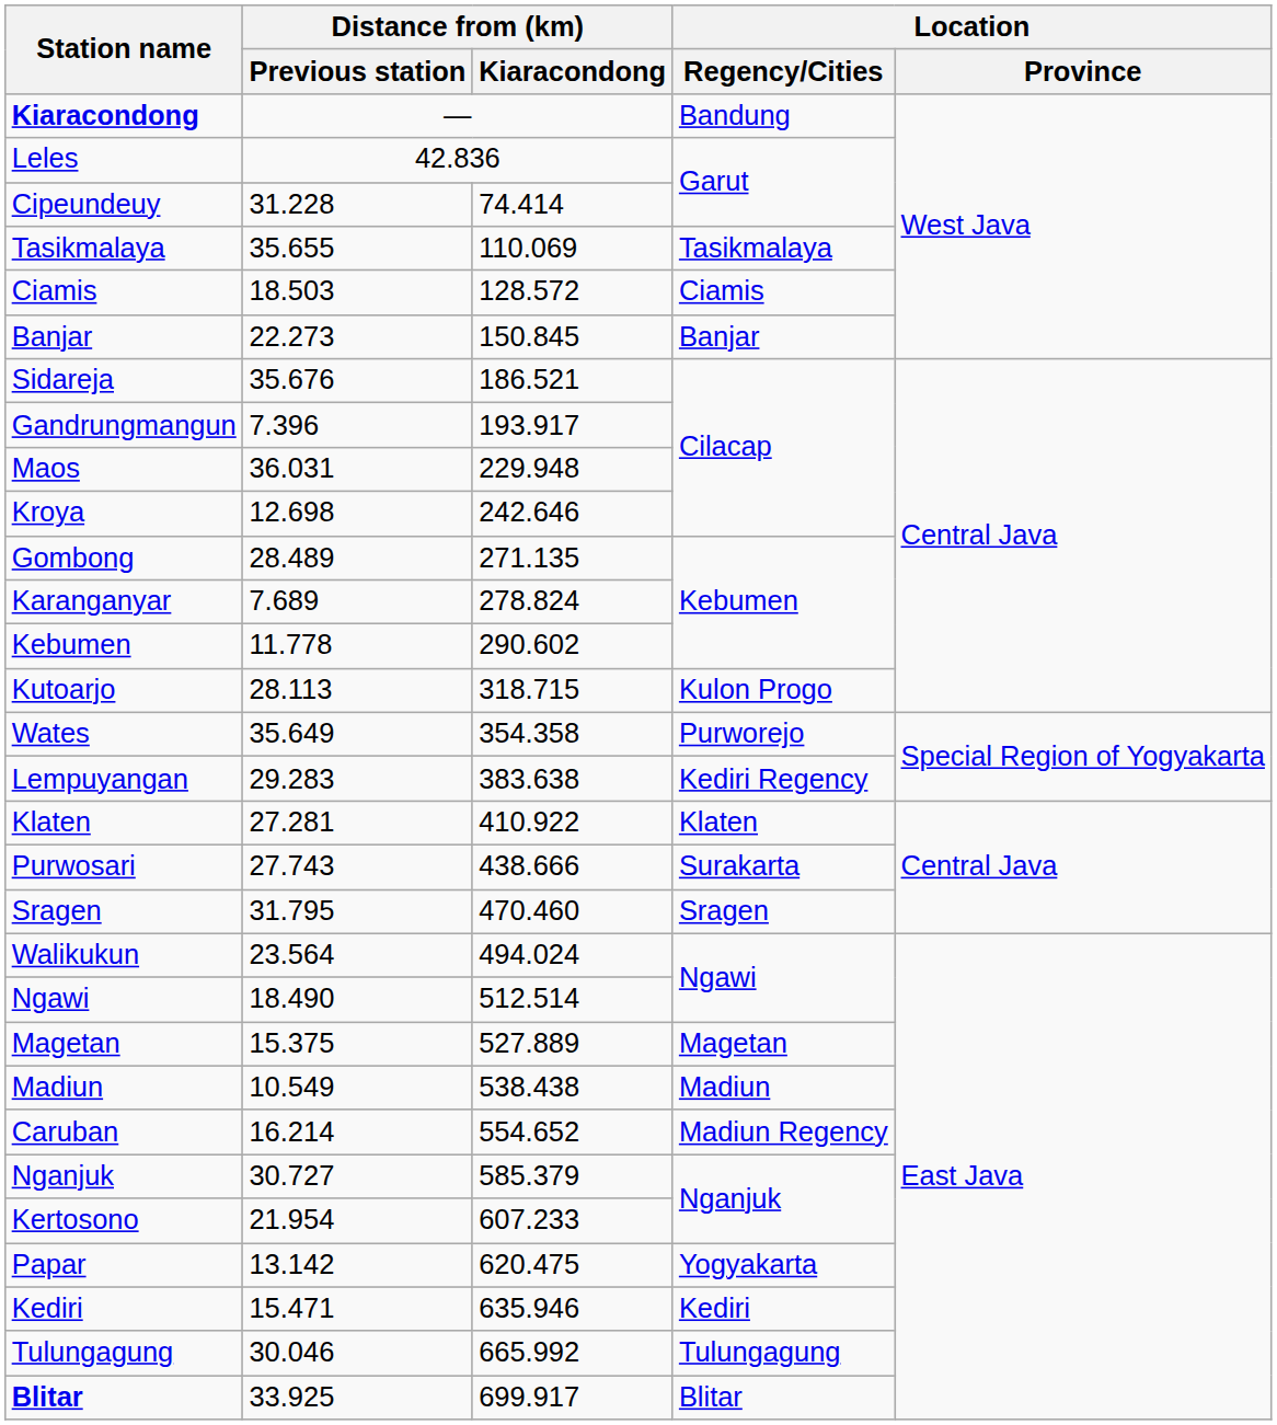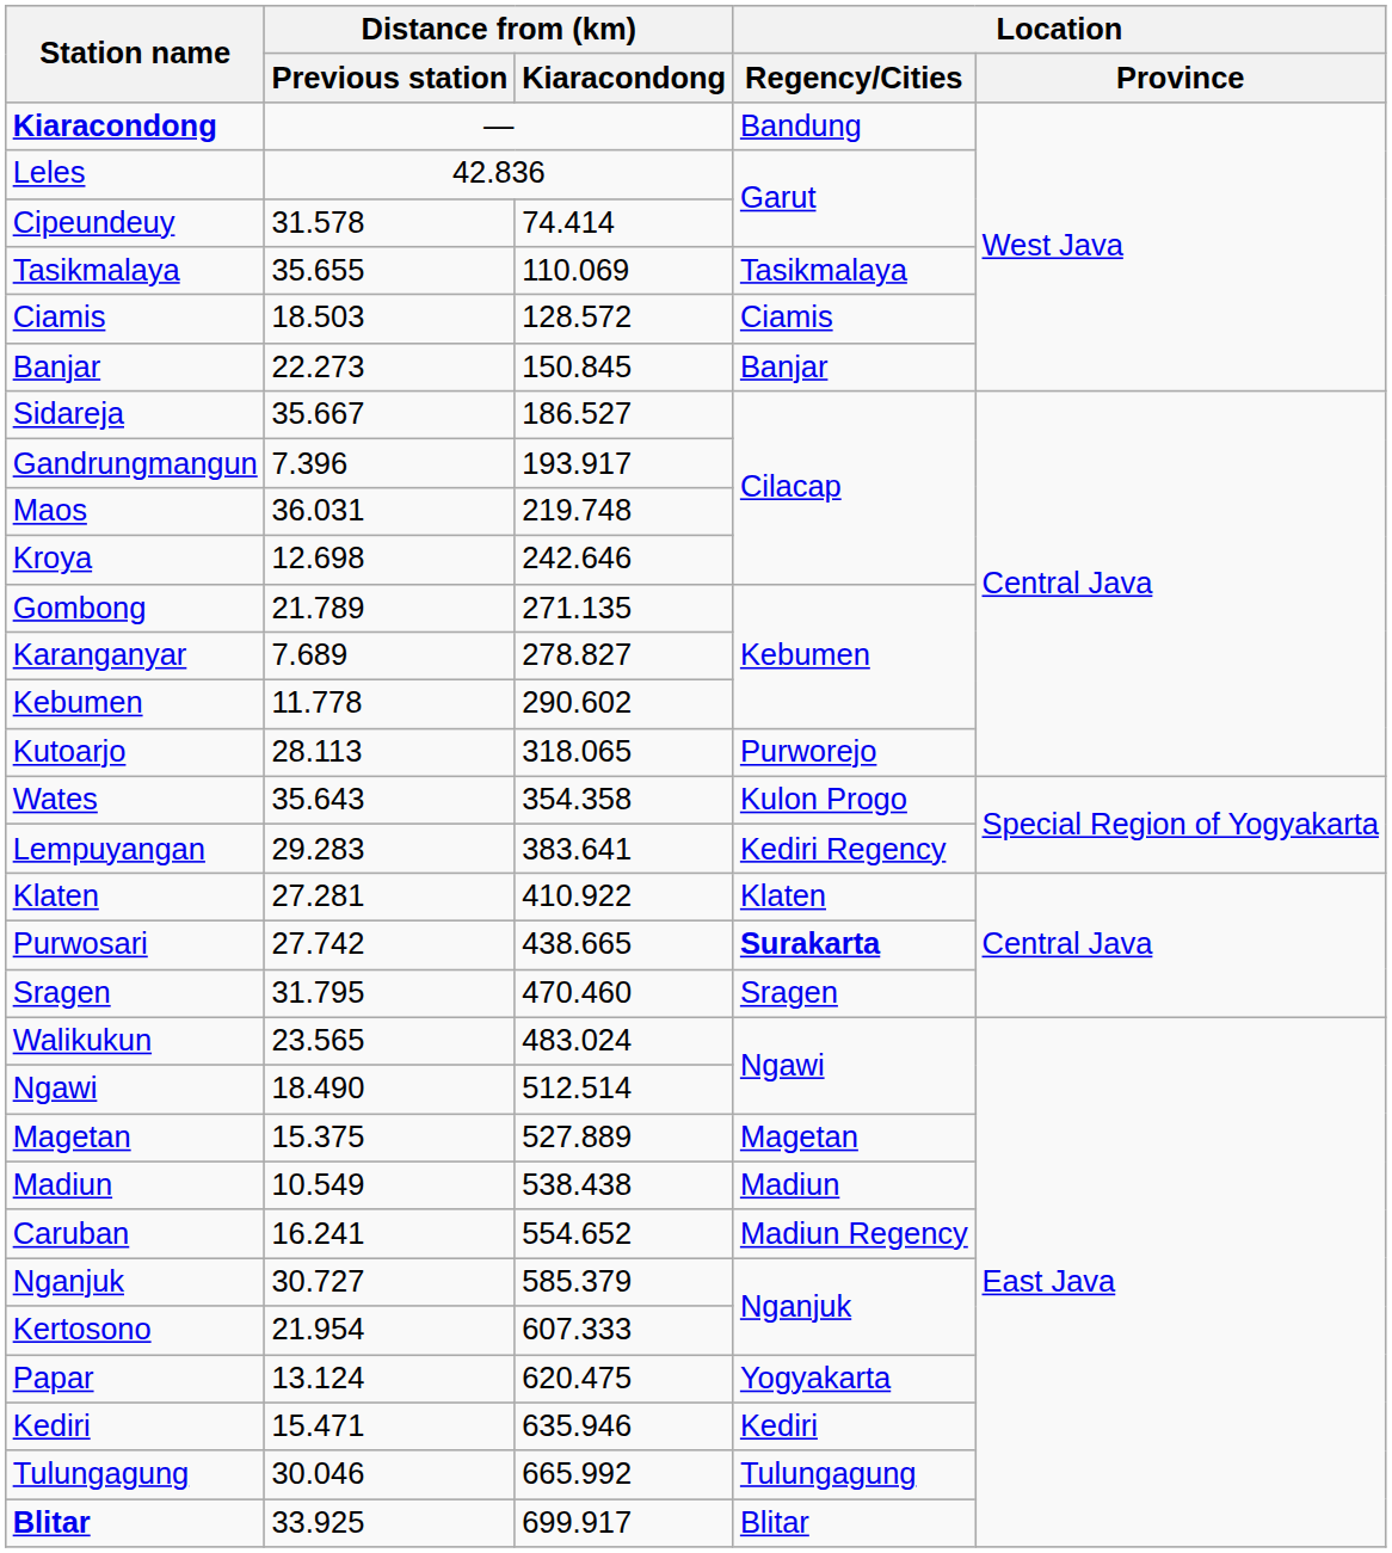Cipeundeuy | Distance from (km) / Previous station: 31.228 -> 31.578
Sidareja | Distance from (km) / Previous station: 35.676 -> 35.667
Sidareja | Distance from (km) / Kiaracondong: 186.521 -> 186.527
Maos | Distance from (km) / Kiaracondong: 229.948 -> 219.748
Gombong | Distance from (km) / Previous station: 28.489 -> 21.789
Karanganyar | Distance from (km) / Kiaracondong: 278.824 -> 278.827
Kutoarjo | Distance from (km) / Kiaracondong: 318.715 -> 318.065
Kutoarjo | Location / Regency/Cities: Kulon Progo -> Purworejo
Wates | Distance from (km) / Previous station: 35.649 -> 35.643
Wates | Location / Regency/Cities: Purworejo -> Kulon Progo
Lempuyangan | Distance from (km) / Kiaracondong: 383.638 -> 383.641
Purwosari | Distance from (km) / Previous station: 27.743 -> 27.742
Purwosari | Distance from (km) / Kiaracondong: 438.666 -> 438.665
Purwosari | Location / Regency/Cities: normal -> bold
Walikukun | Distance from (km) / Previous station: 23.564 -> 23.565
Walikukun | Distance from (km) / Kiaracondong: 494.024 -> 483.024
Caruban | Distance from (km) / Previous station: 16.214 -> 16.241
Kertosono | Distance from (km) / Kiaracondong: 607.233 -> 607.333
Papar | Distance from (km) / Previous station: 13.142 -> 13.124
